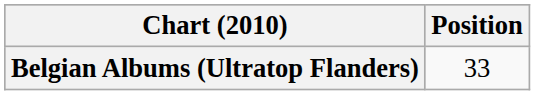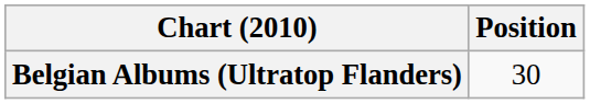Belgian Albums (Ultratop Flanders) | Position: 33 -> 30
